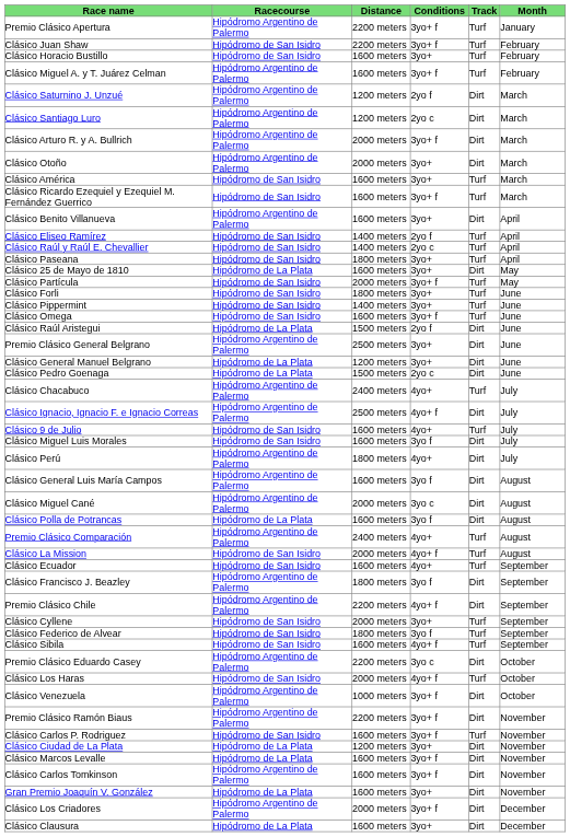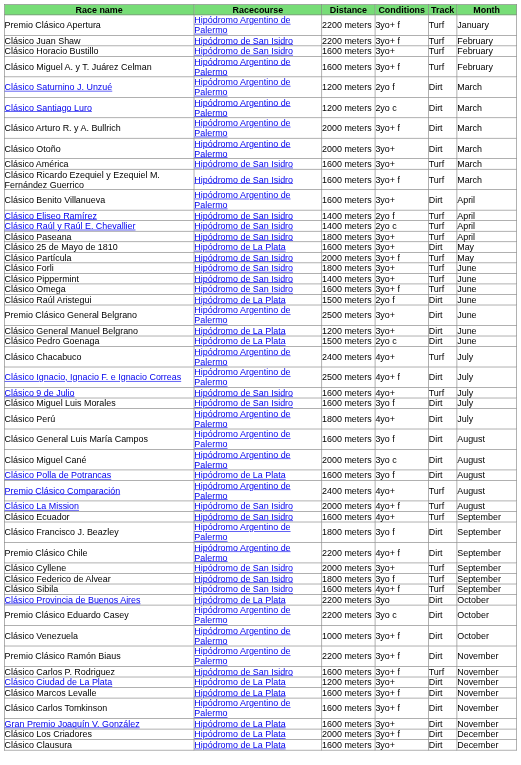+ row: Clásico Provincia de Buenos Aires | Hipódromo de La Plata | 2200 meters | 3yo | Dirt | October
- row: Clásico Los Haras | Hipódromo de San Isidro | 2000 meters | 4yo+ f | Turf | October
Clásico Los Criadores | Racecourse: Hipódromo Argentino de Palermo -> Hipódromo de La Plata
